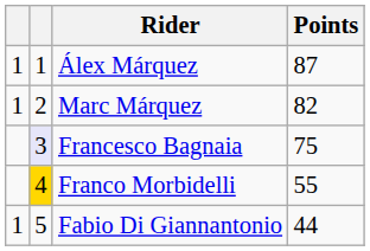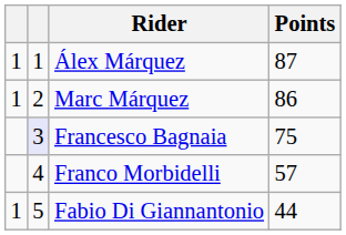Marc Márquez | Points: 82 -> 86
Franco Morbidelli | column 2: gold background -> no background
Franco Morbidelli | Points: 55 -> 57
